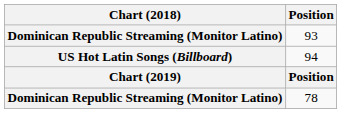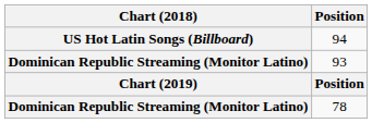rows swapped: 93 <-> 94
